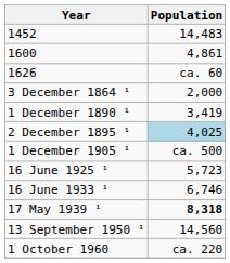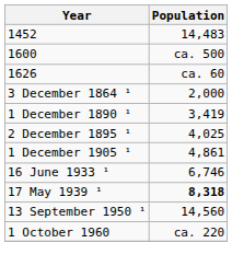1600 | Population: 4,861 -> ca. 500
2 December 1895 ¹ | Population: lightblue background -> no background
1 December 1905 ¹ | Population: ca. 500 -> 4,861
- row: 16 June 1925 ¹ | 5,723
